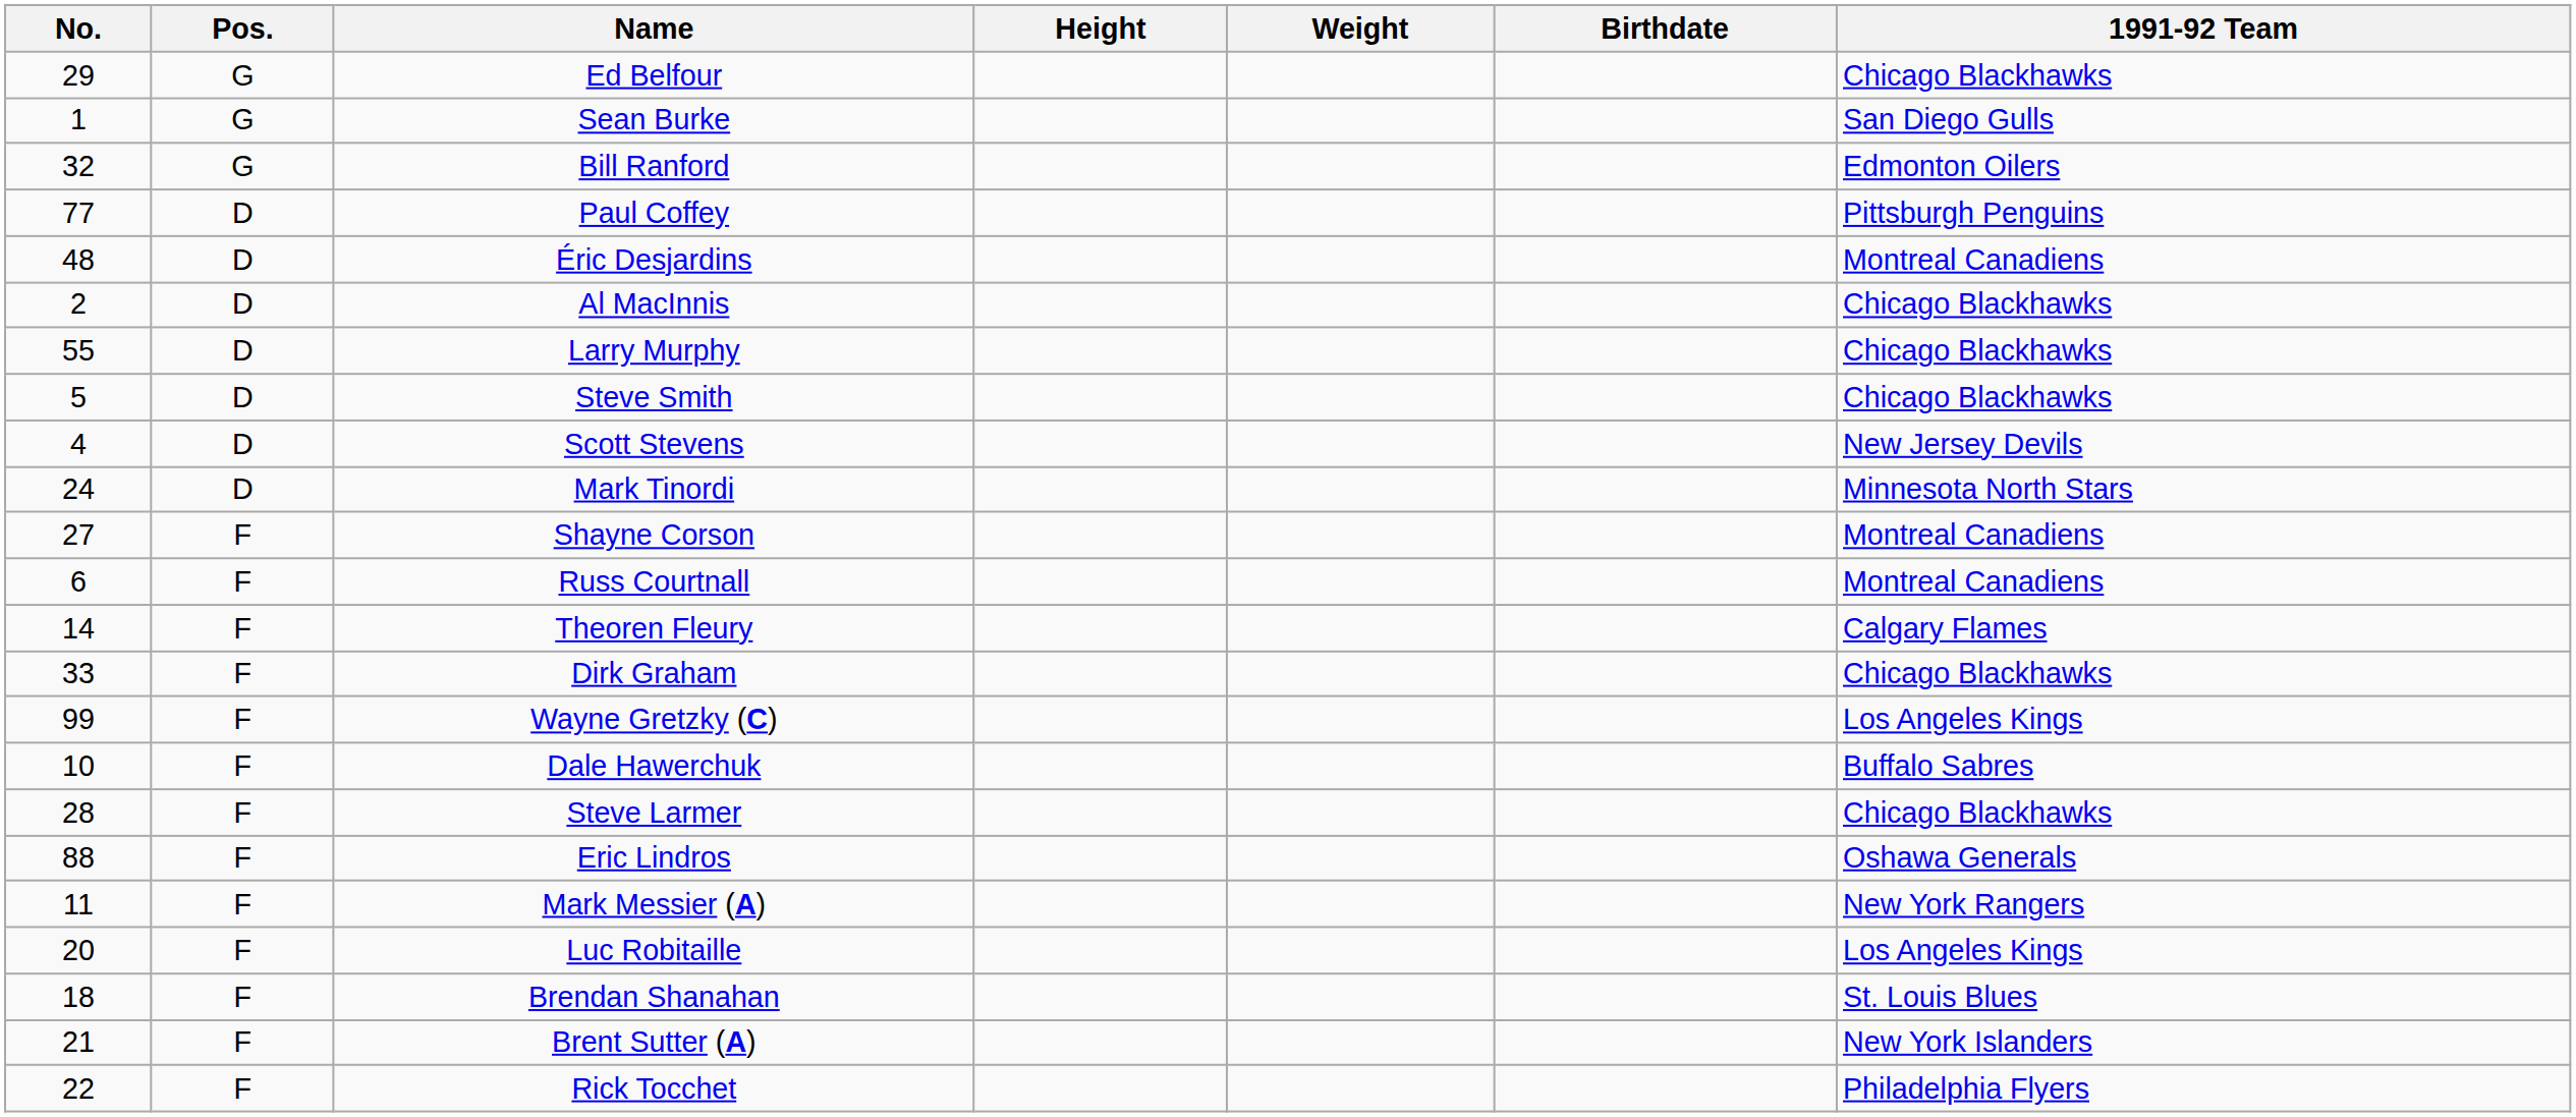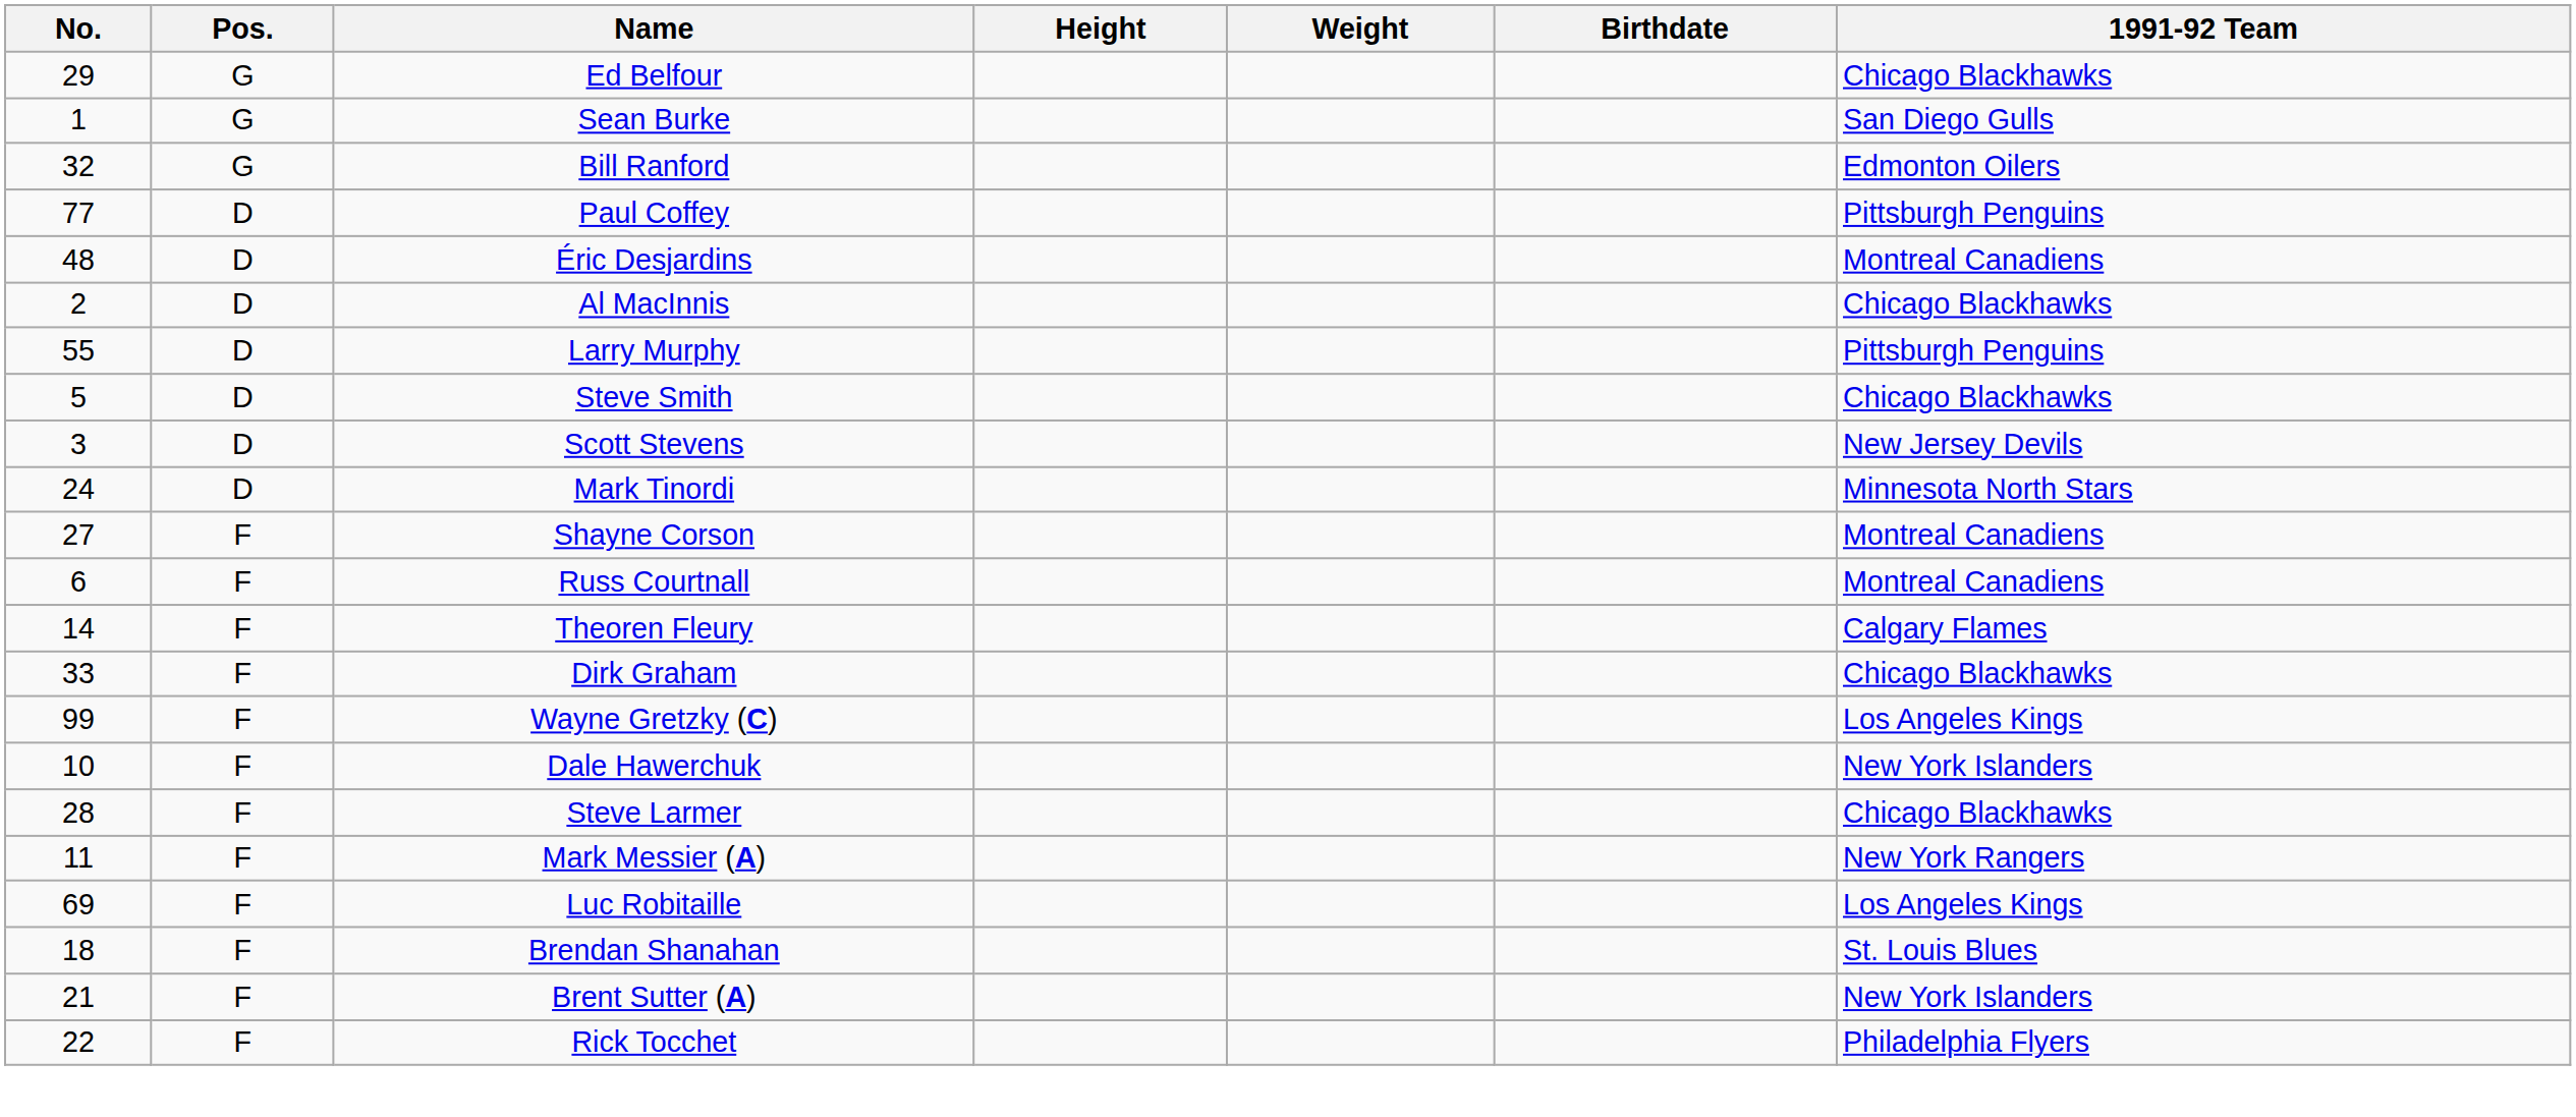Larry Murphy | 1991-92 Team: Chicago Blackhawks -> Pittsburgh Penguins
Scott Stevens | No.: 4 -> 3
Dale Hawerchuk | 1991-92 Team: Buffalo Sabres -> New York Islanders
- row: 88 | F | Eric Lindros | Oshawa Generals
Luc Robitaille | No.: 20 -> 69
